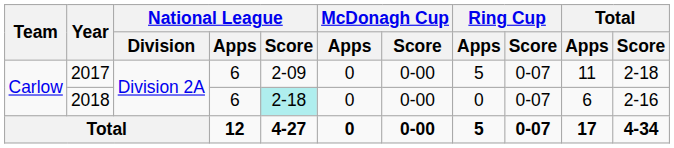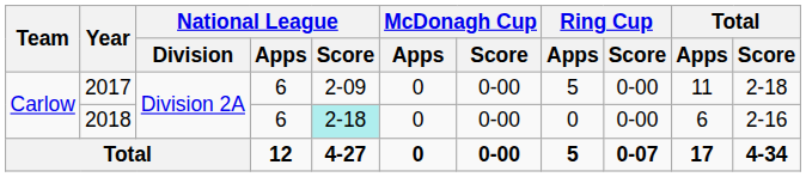2017 | Ring Cup / Score: 0-07 -> 0-00
2018 | Ring Cup / Score: 0-07 -> 0-00
